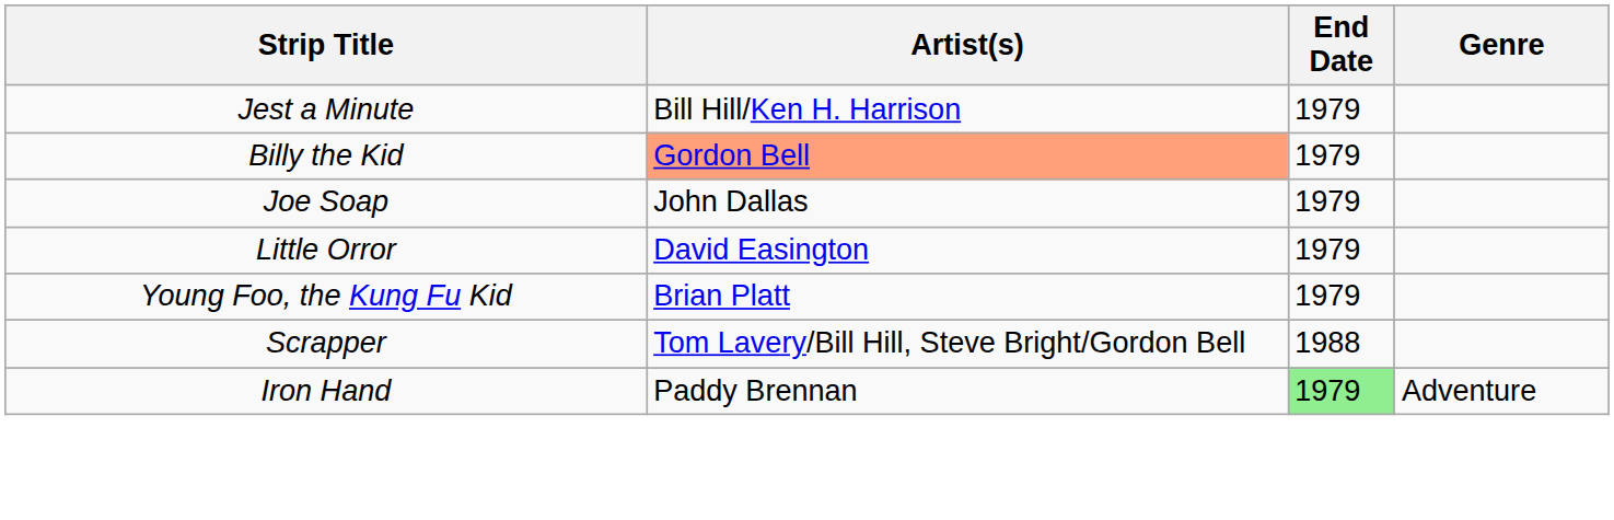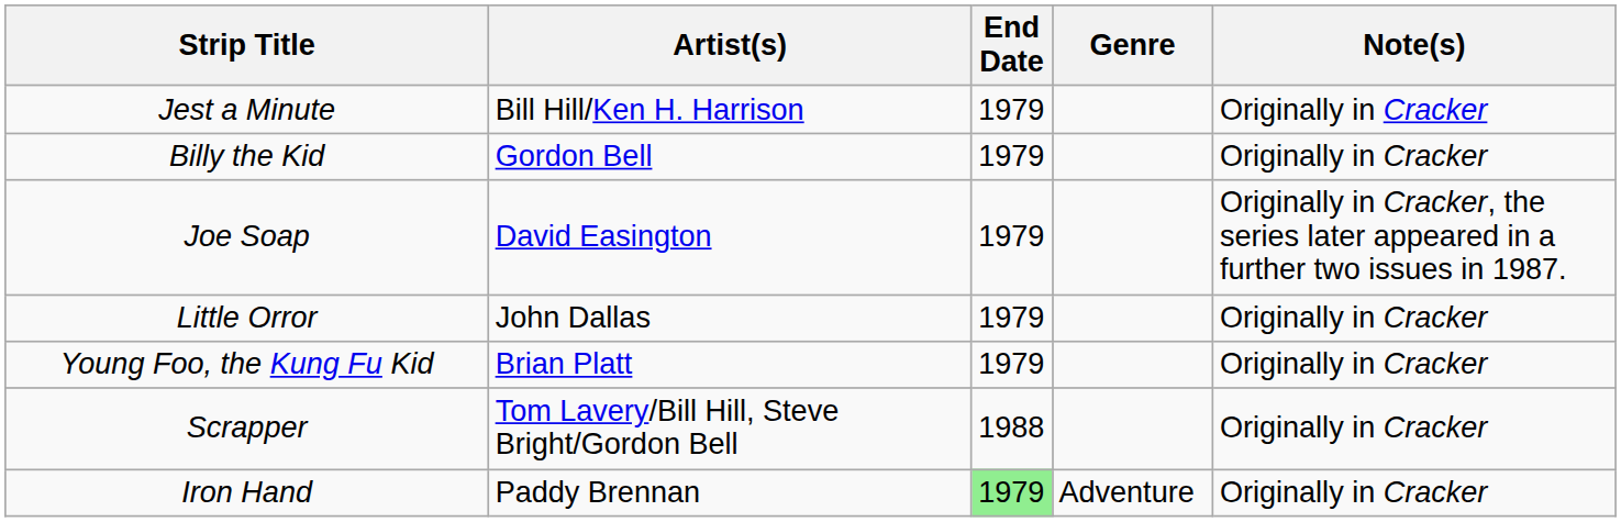+ column: Note(s) | Originally in Cracker | Originally in Cracker | Originally in Cracker, the series later appeared in a further two issues in 1987. | Originally in Cracker | Originally in Cracker | Originally in Cracker | Originally in Cracker
Billy the Kid | Artist(s): lightsalmon background -> no background
Joe Soap | Artist(s): John Dallas -> David Easington
Little Orror | Artist(s): David Easington -> John Dallas
